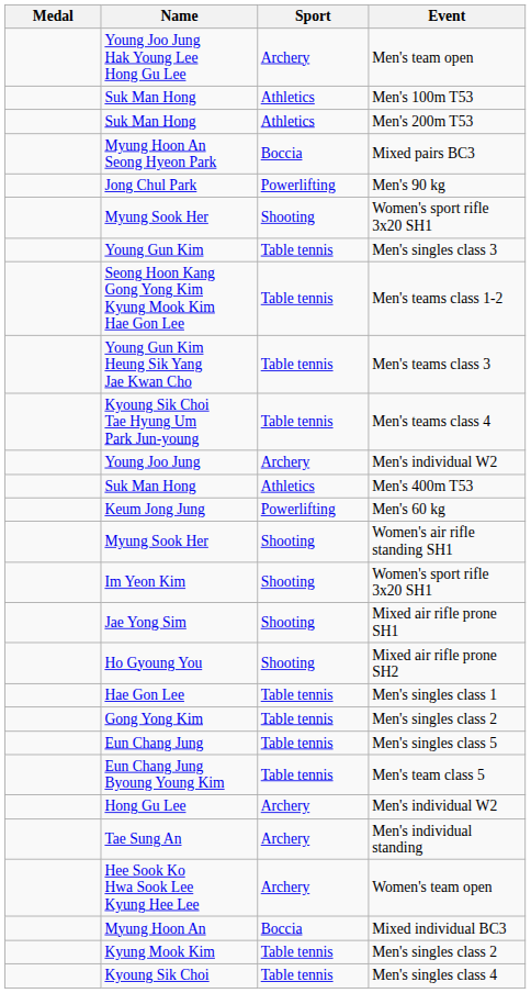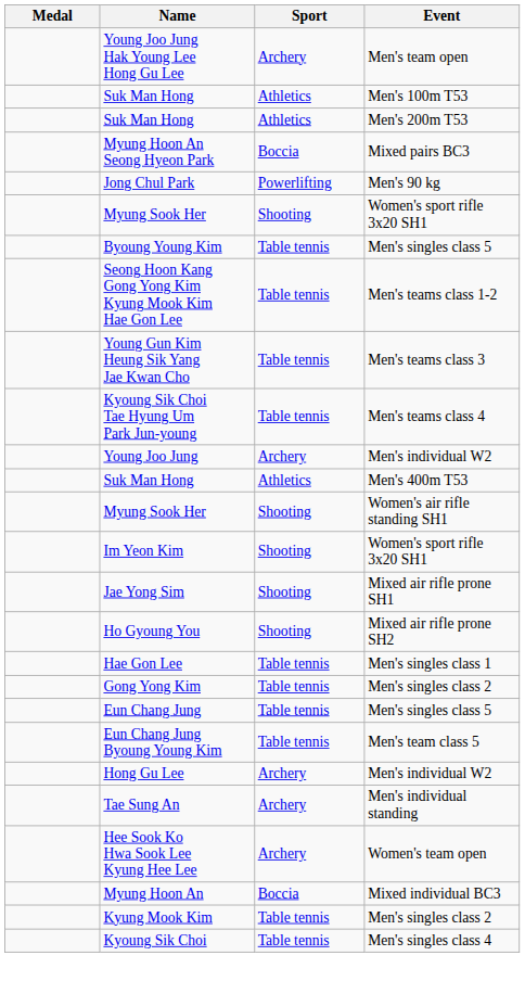- row: Young Gun Kim | Table tennis | Men's singles class 3
+ row: Byoung Young Kim | Table tennis | Men's singles class 5
- row: Keum Jong Jung | Powerlifting | Men's 60 kg
